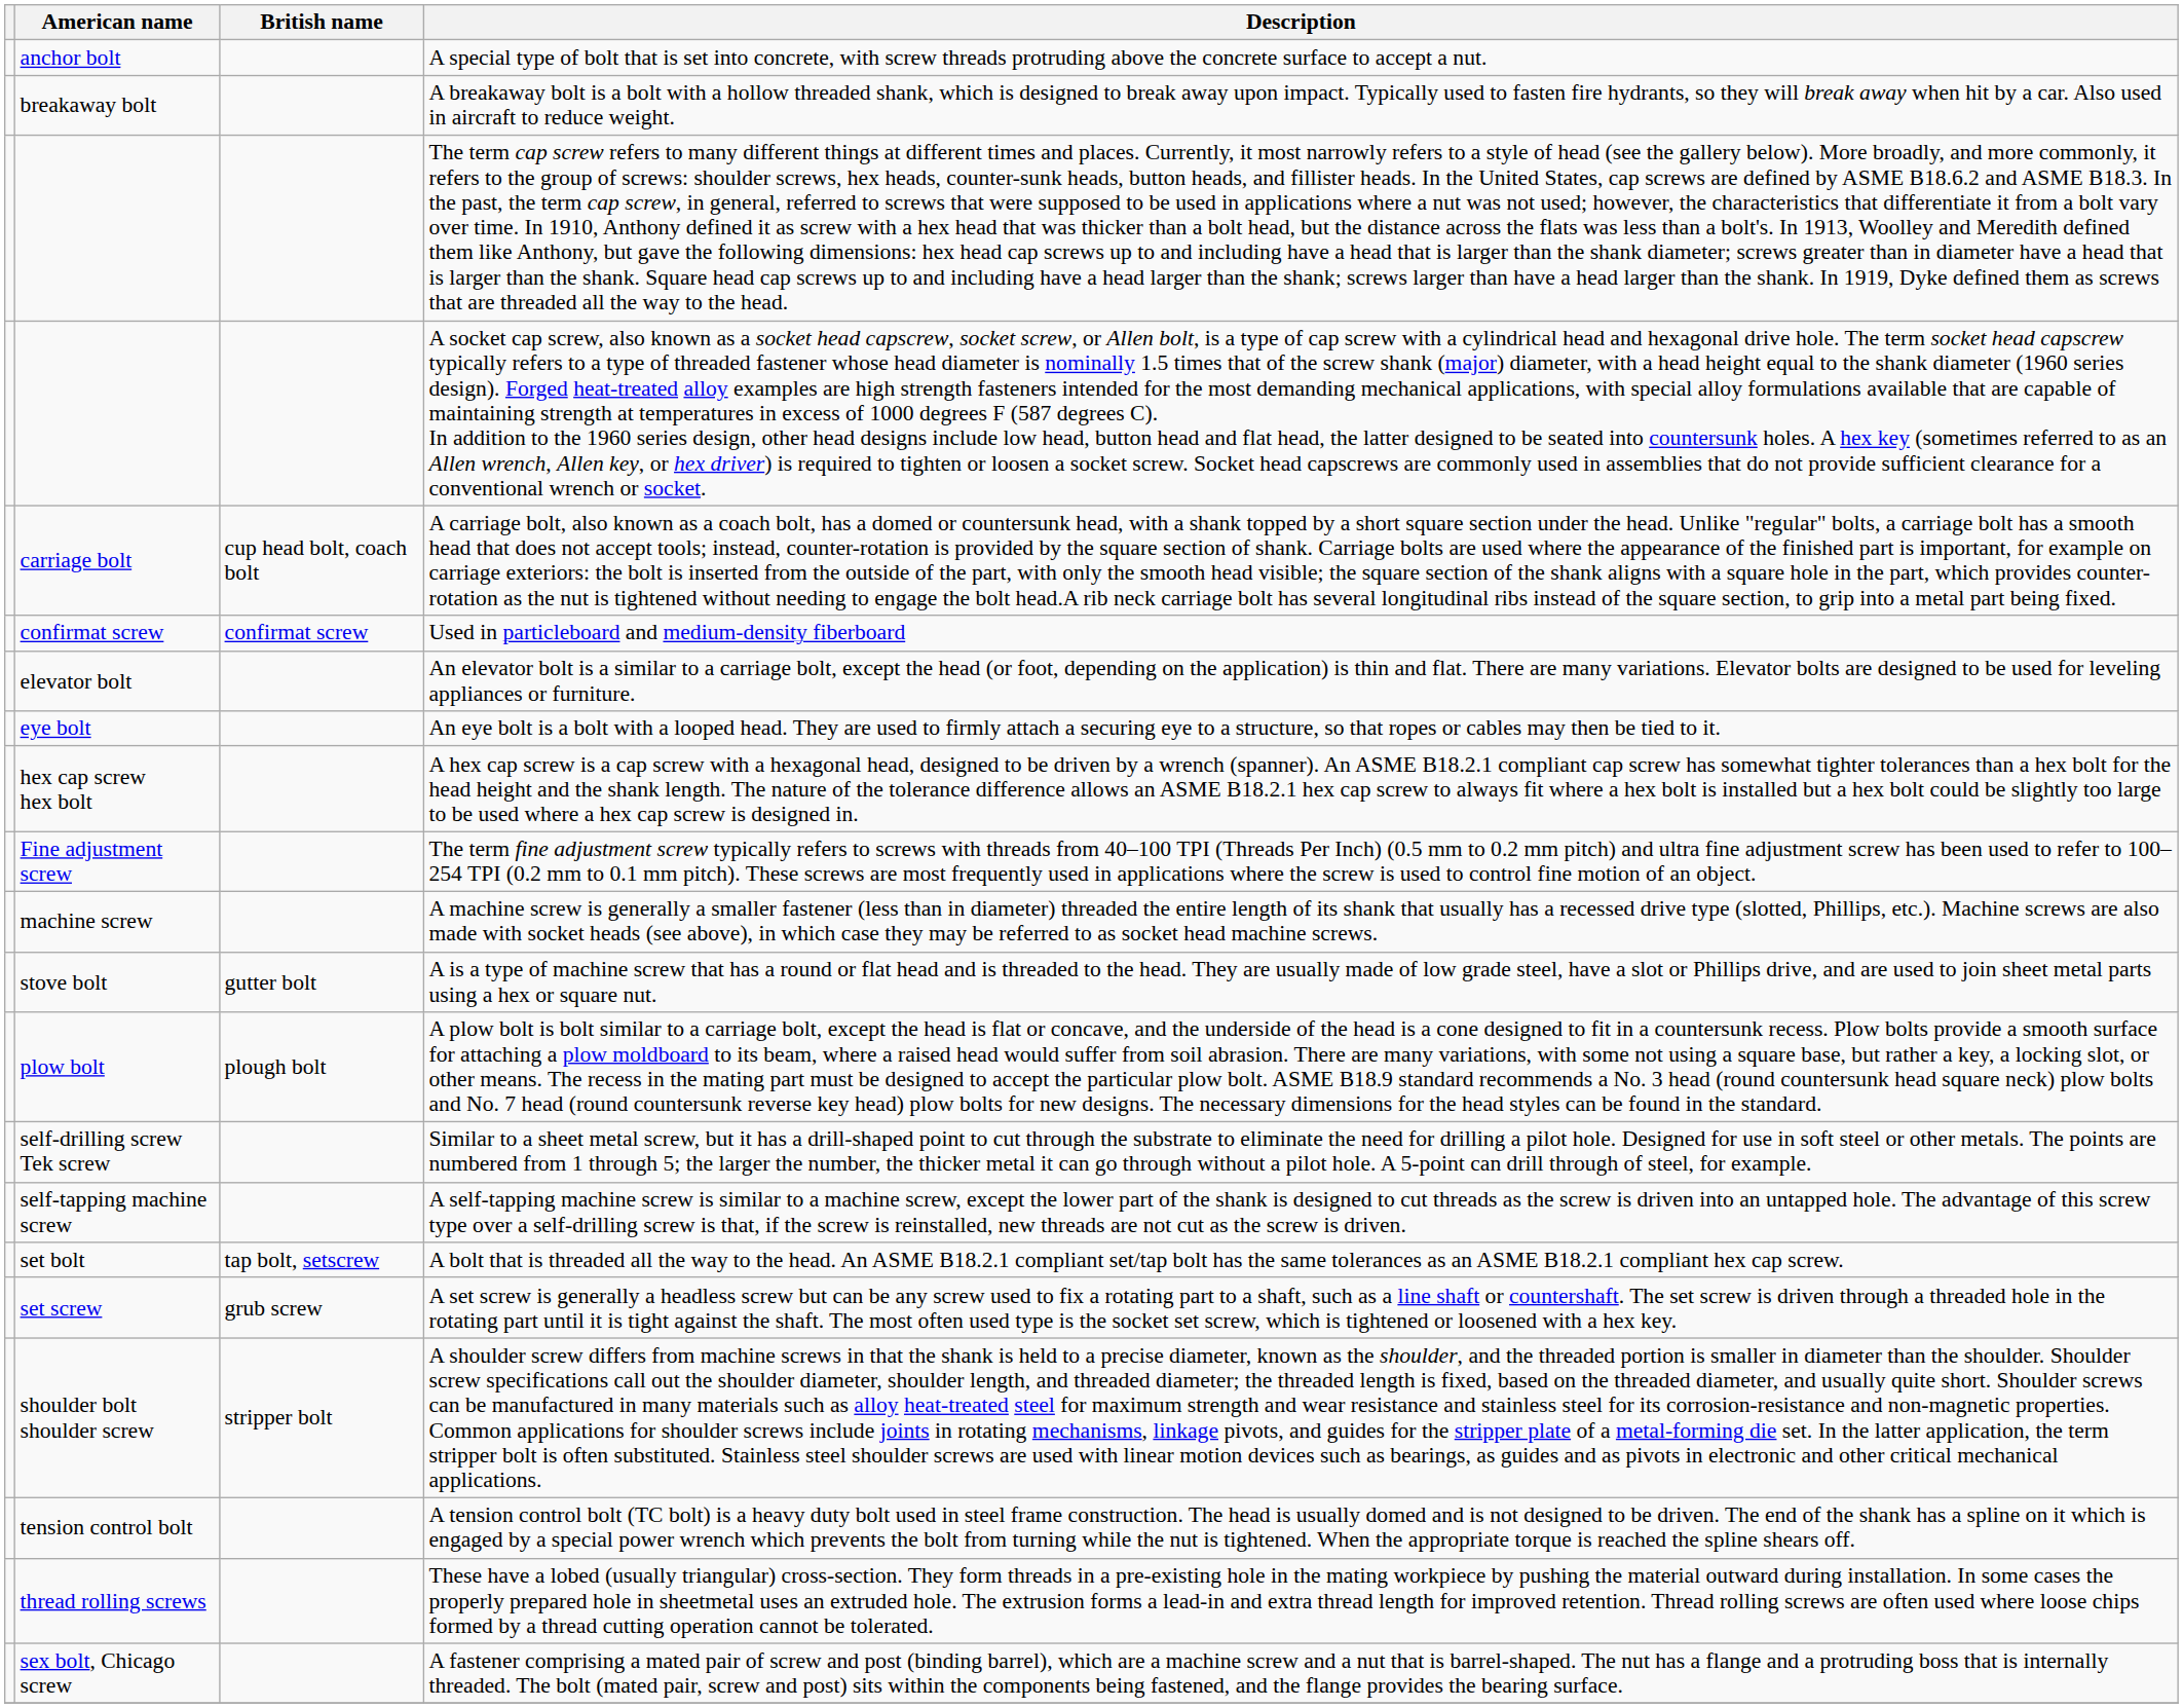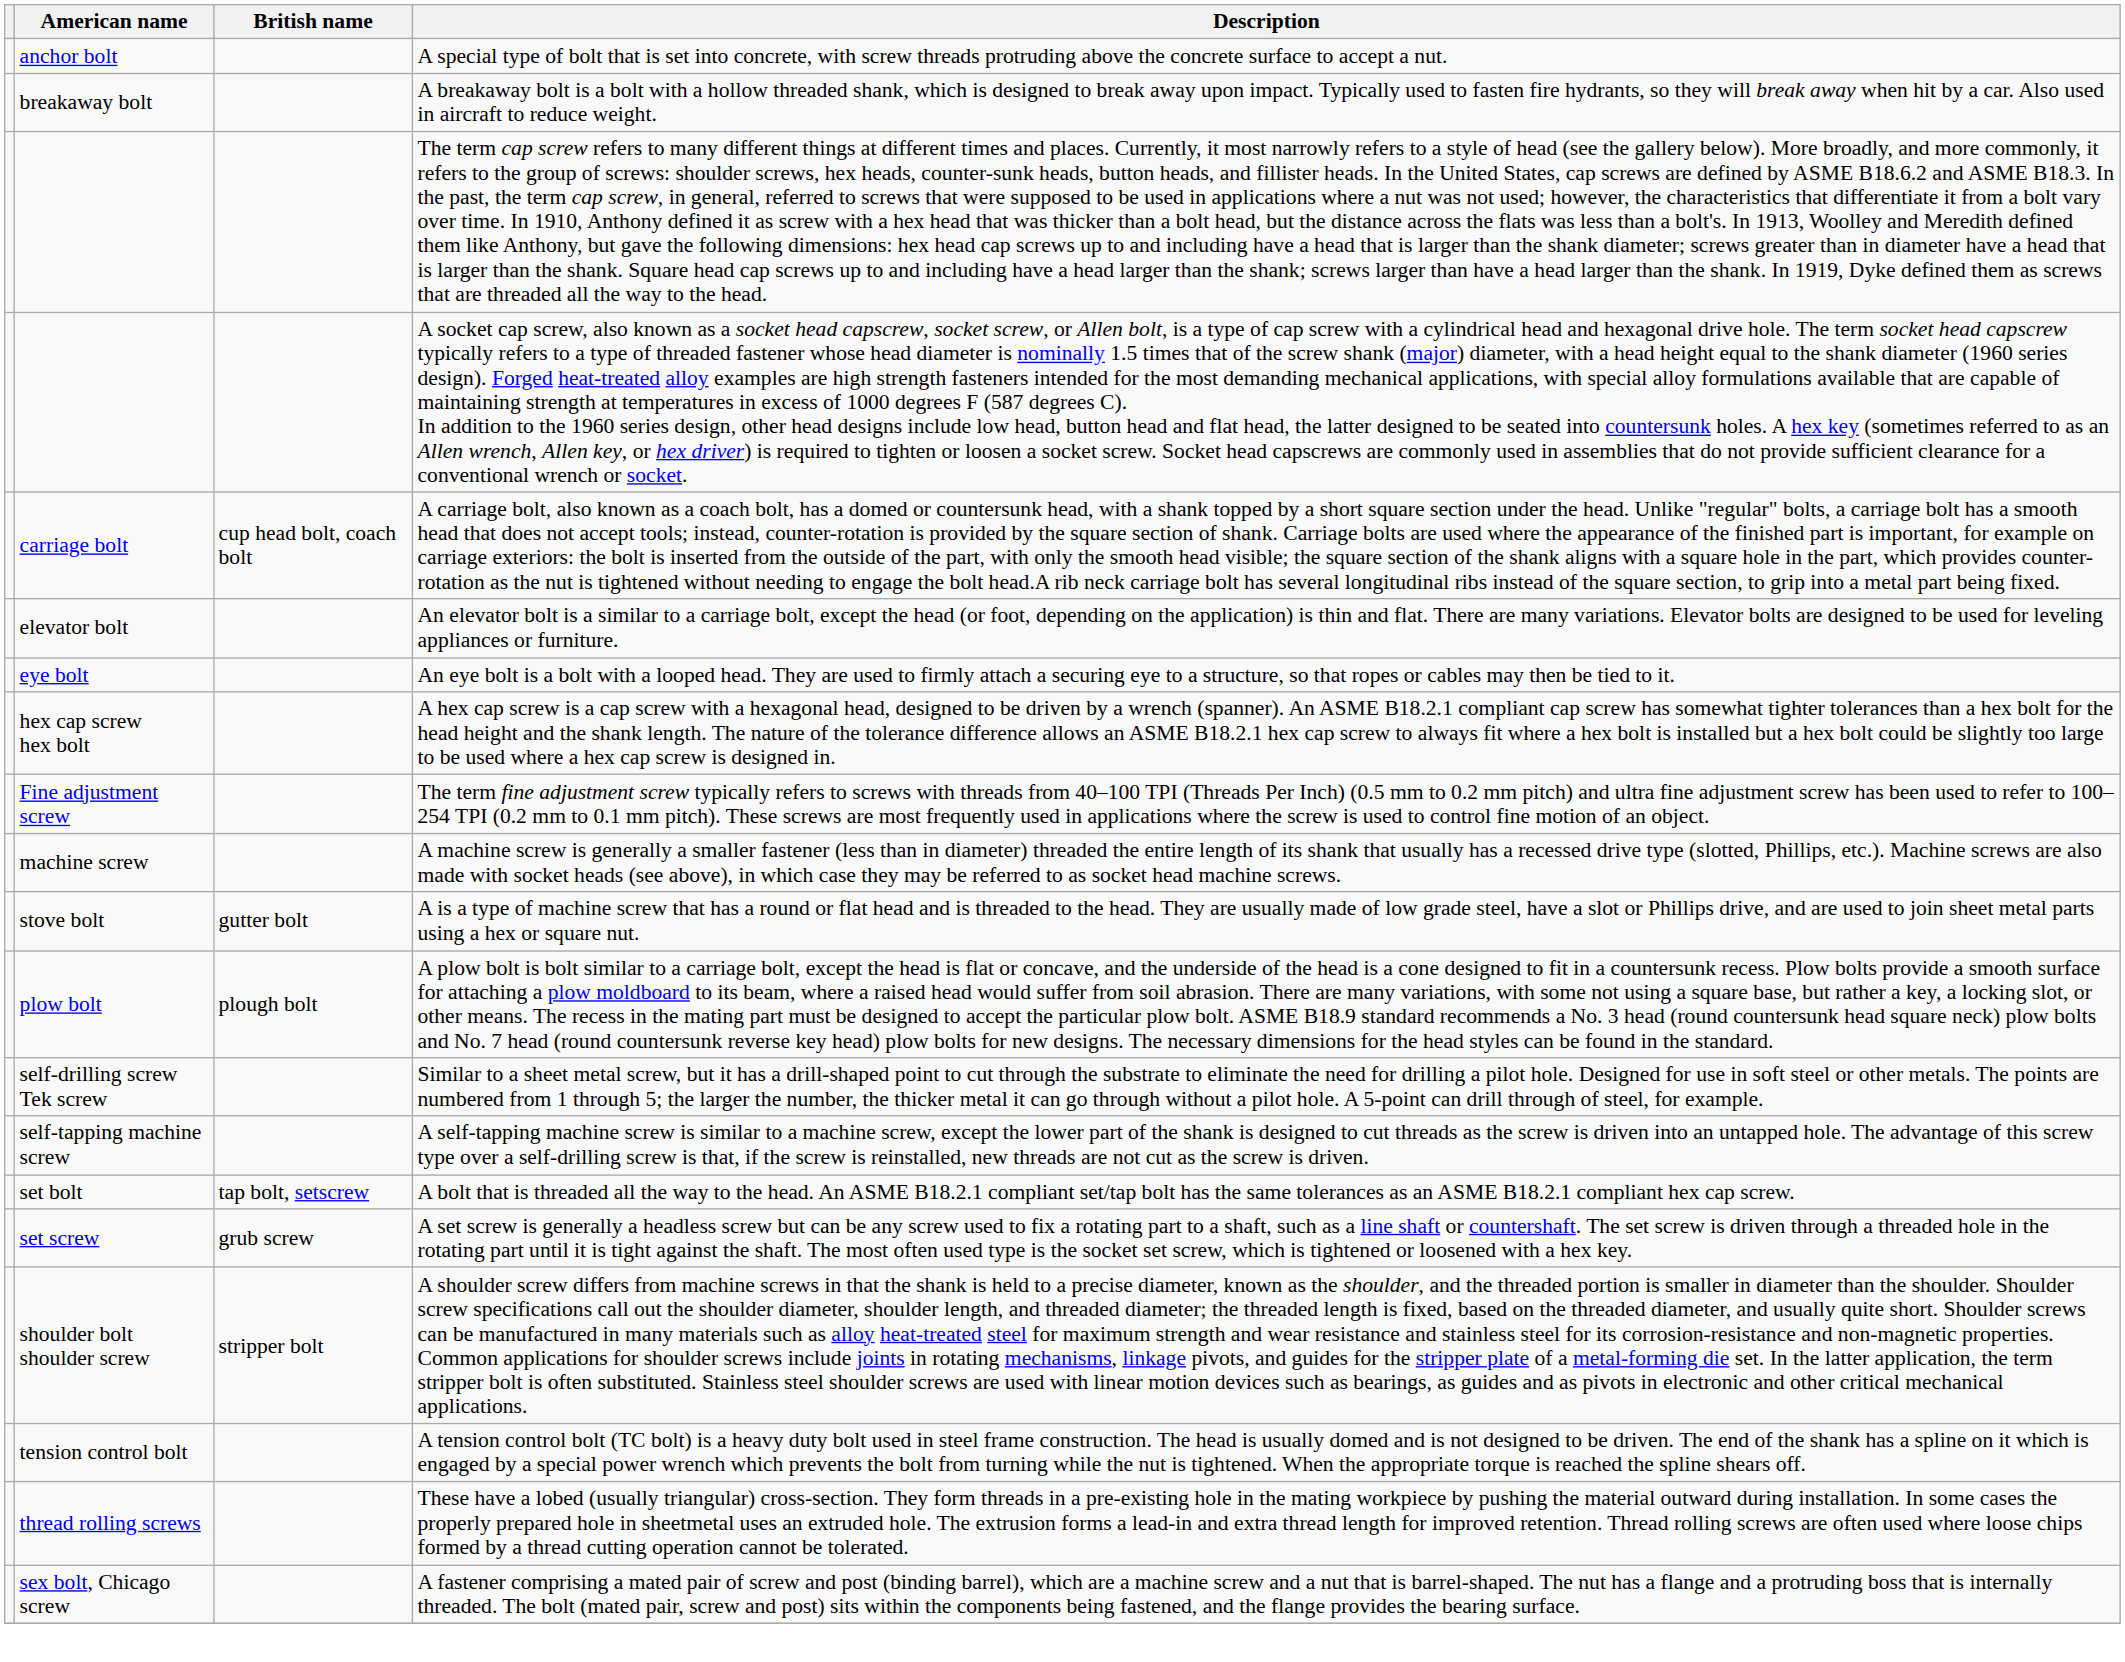- row: confirmat screw | confirmat screw | Used in particleboard and medium-density fiberboard
